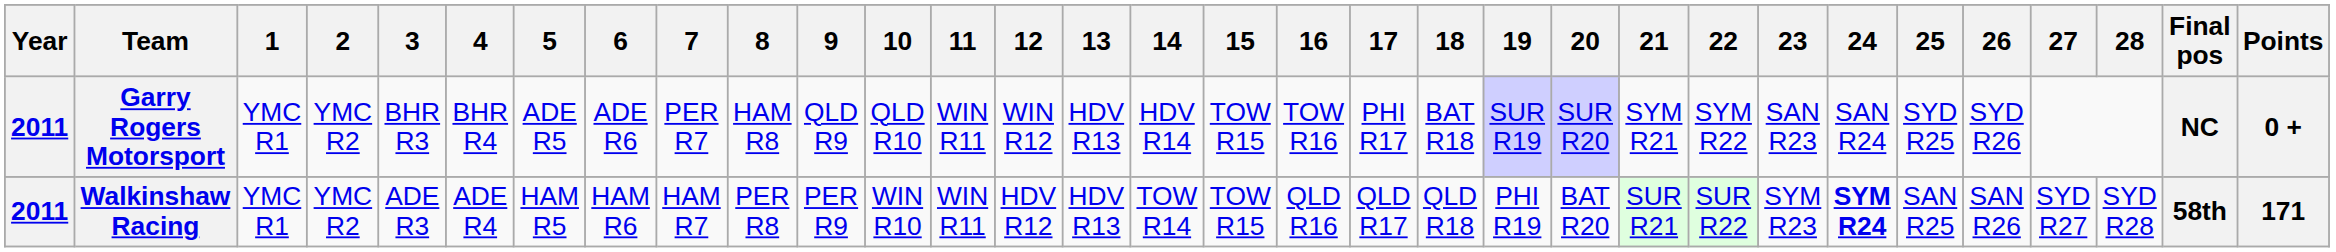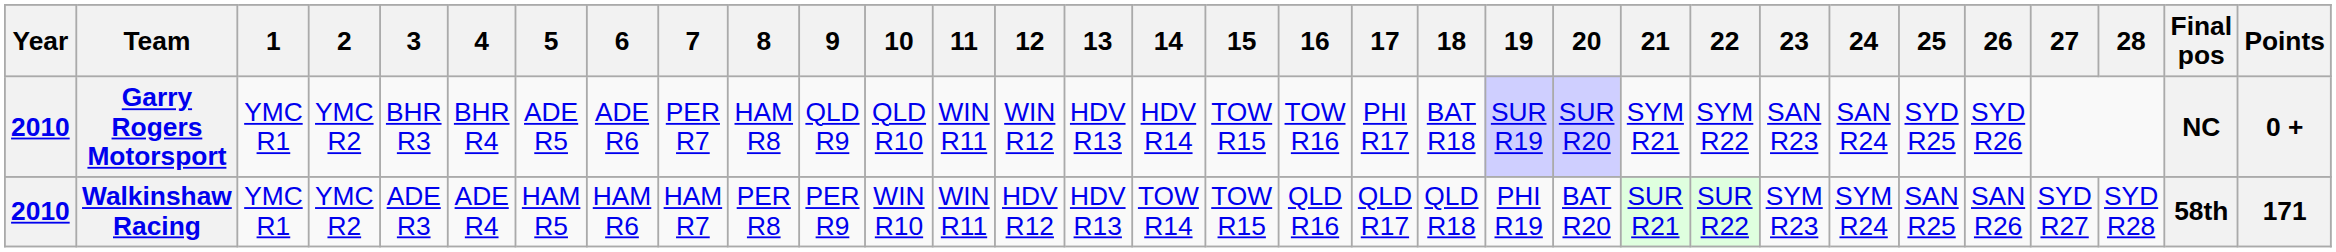Garry Rogers Motorsport | Year: 2011 -> 2010
Walkinshaw Racing | Year: 2011 -> 2010
Walkinshaw Racing | 24: bold -> normal
